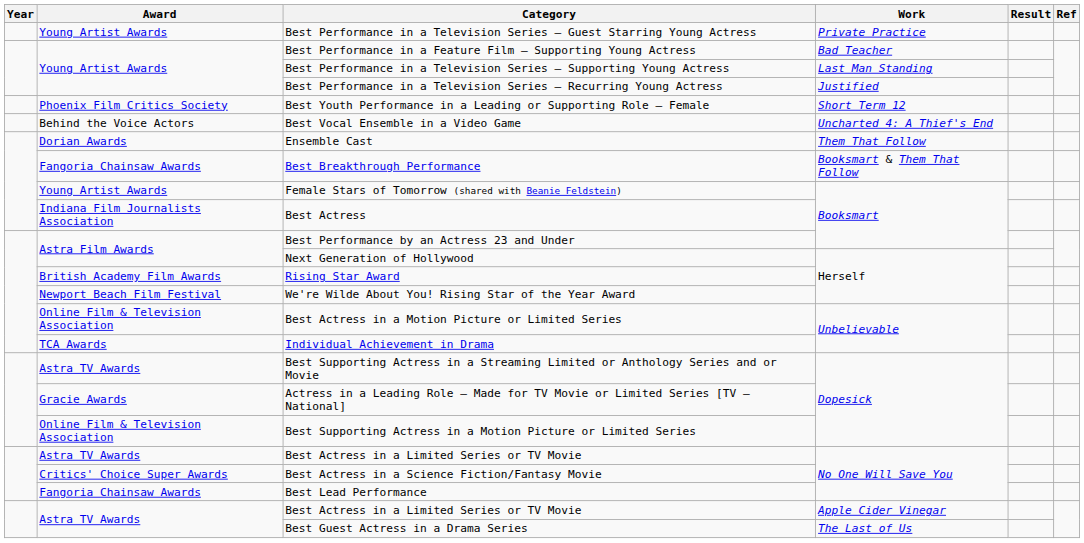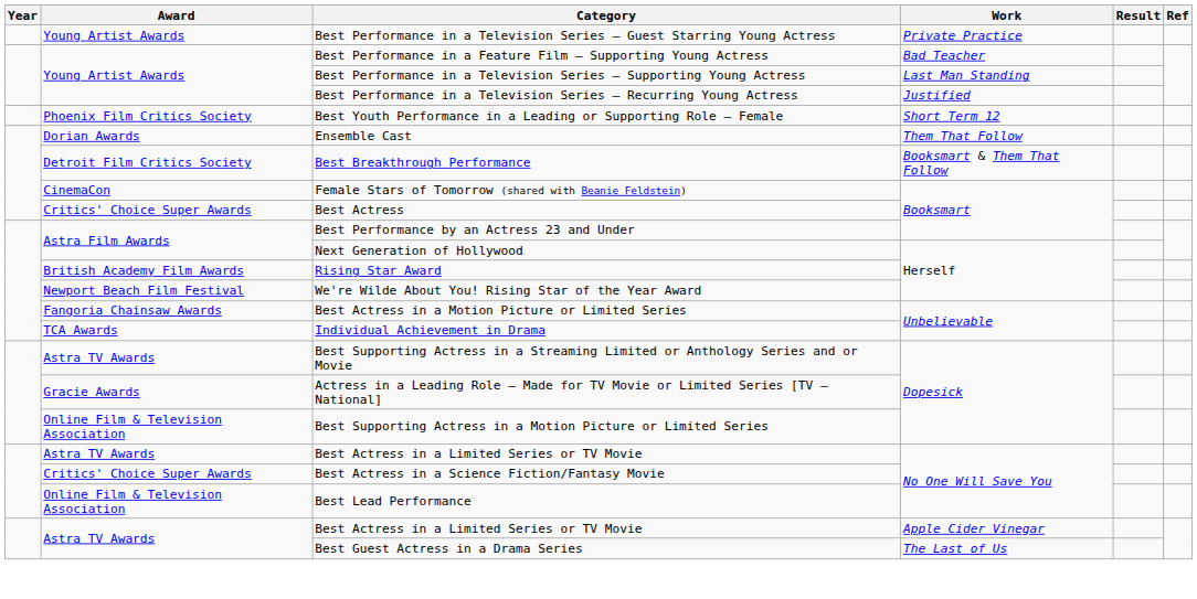- row: Behind the Voice Actors | Best Vocal Ensemble in a Video Game | Uncharted 4: A Thief's End
Best Breakthrough Performance | Award: Fangoria Chainsaw Awards -> Detroit Film Critics Society
Female Stars of Tomorrow (shared with Beanie Feldstein) | Award: Young Artist Awards -> CinemaCon
Best Actress | Award: Indiana Film Journalists Association -> Critics' Choice Super Awards
Best Actress in a Motion Picture or Limited Series | Award: Online Film & Television Association -> Fangoria Chainsaw Awards
Best Lead Performance | Award: Fangoria Chainsaw Awards -> Online Film & Television Association
